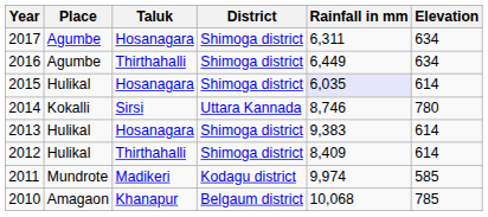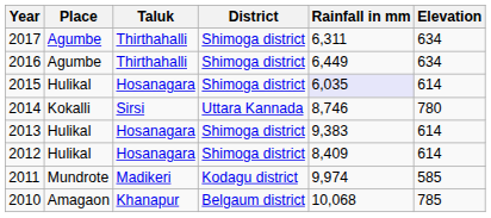2017 | Taluk: Hosanagara -> Thirthahalli
2012 | Taluk: Thirthahalli -> Hosanagara
